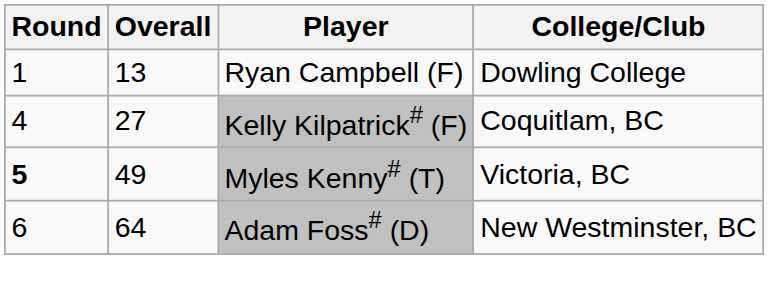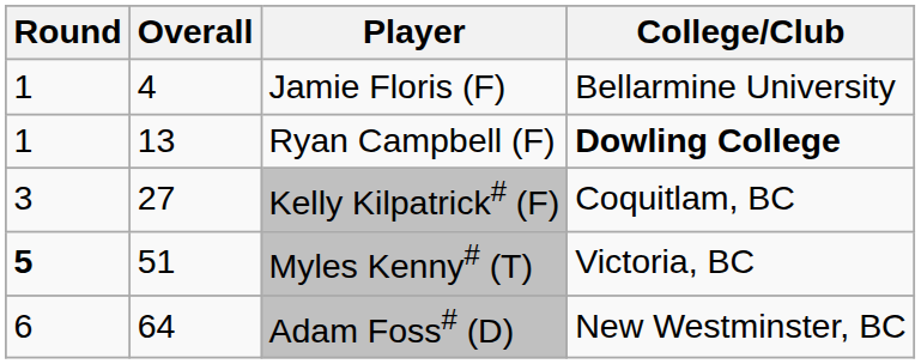+ row: 1 | 4 | Jamie Floris (F) | Bellarmine University
Ryan Campbell (F) | College/Club: normal -> bold
Kelly Kilpatrick# (F) | Round: 4 -> 3
Myles Kenny# (T) | Overall: 49 -> 51
